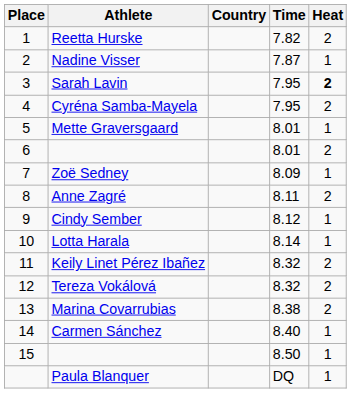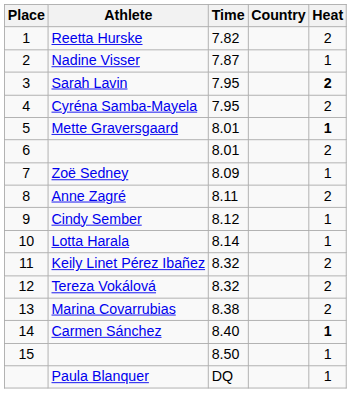columns swapped: Country <-> Time
Mette Graversgaard | Heat: normal -> bold
Carmen Sánchez | Heat: normal -> bold
